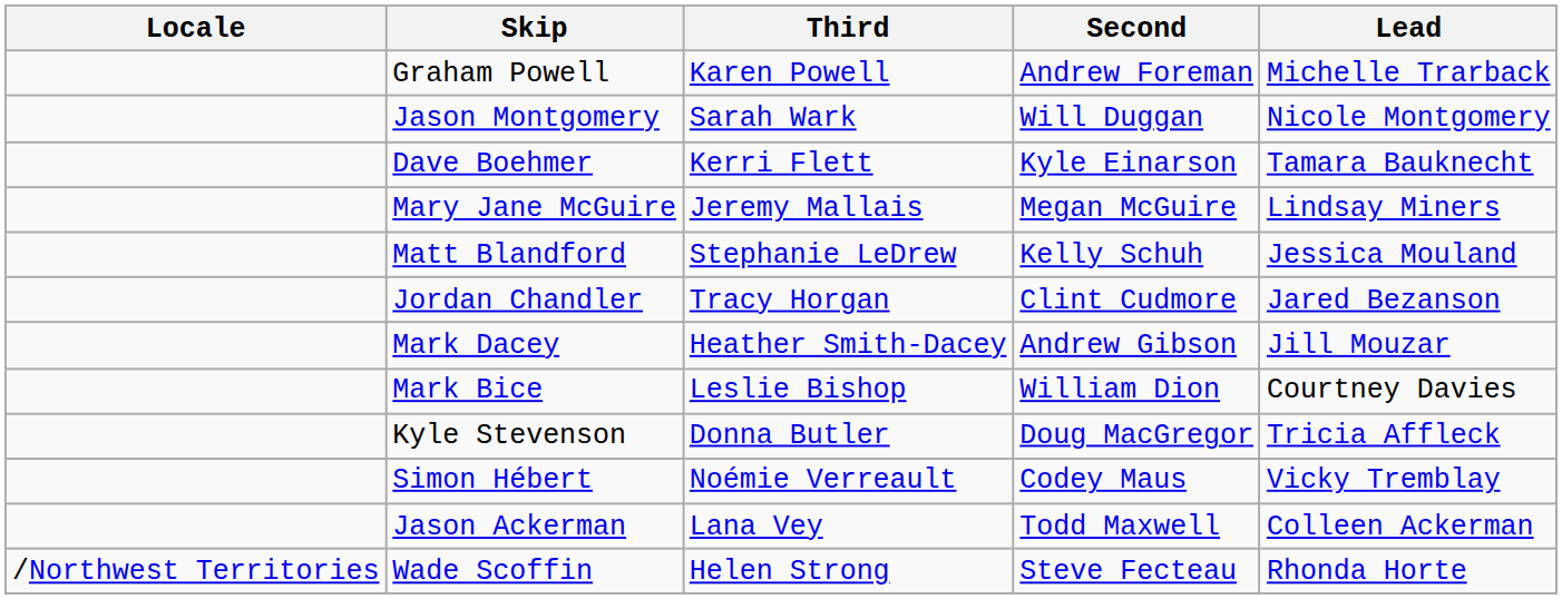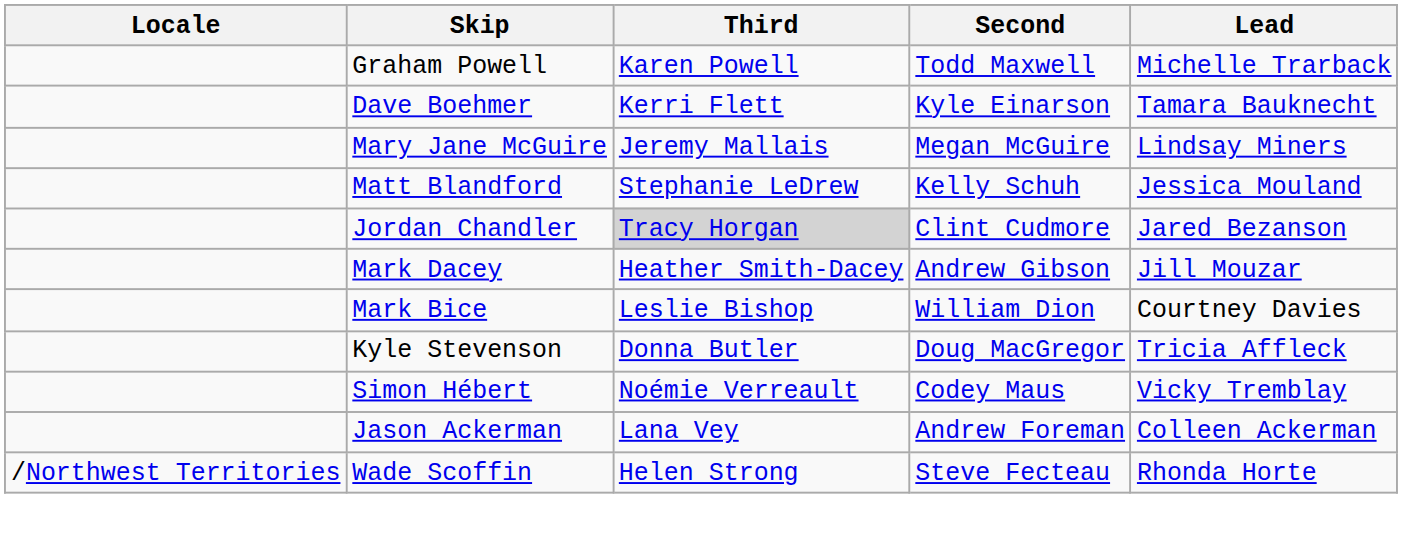Graham Powell | Second: Andrew Foreman -> Todd Maxwell
- row: Jason Montgomery | Sarah Wark | Will Duggan | Nicole Montgomery
Jordan Chandler | Third: no background -> lightgrey background
Jason Ackerman | Second: Todd Maxwell -> Andrew Foreman
